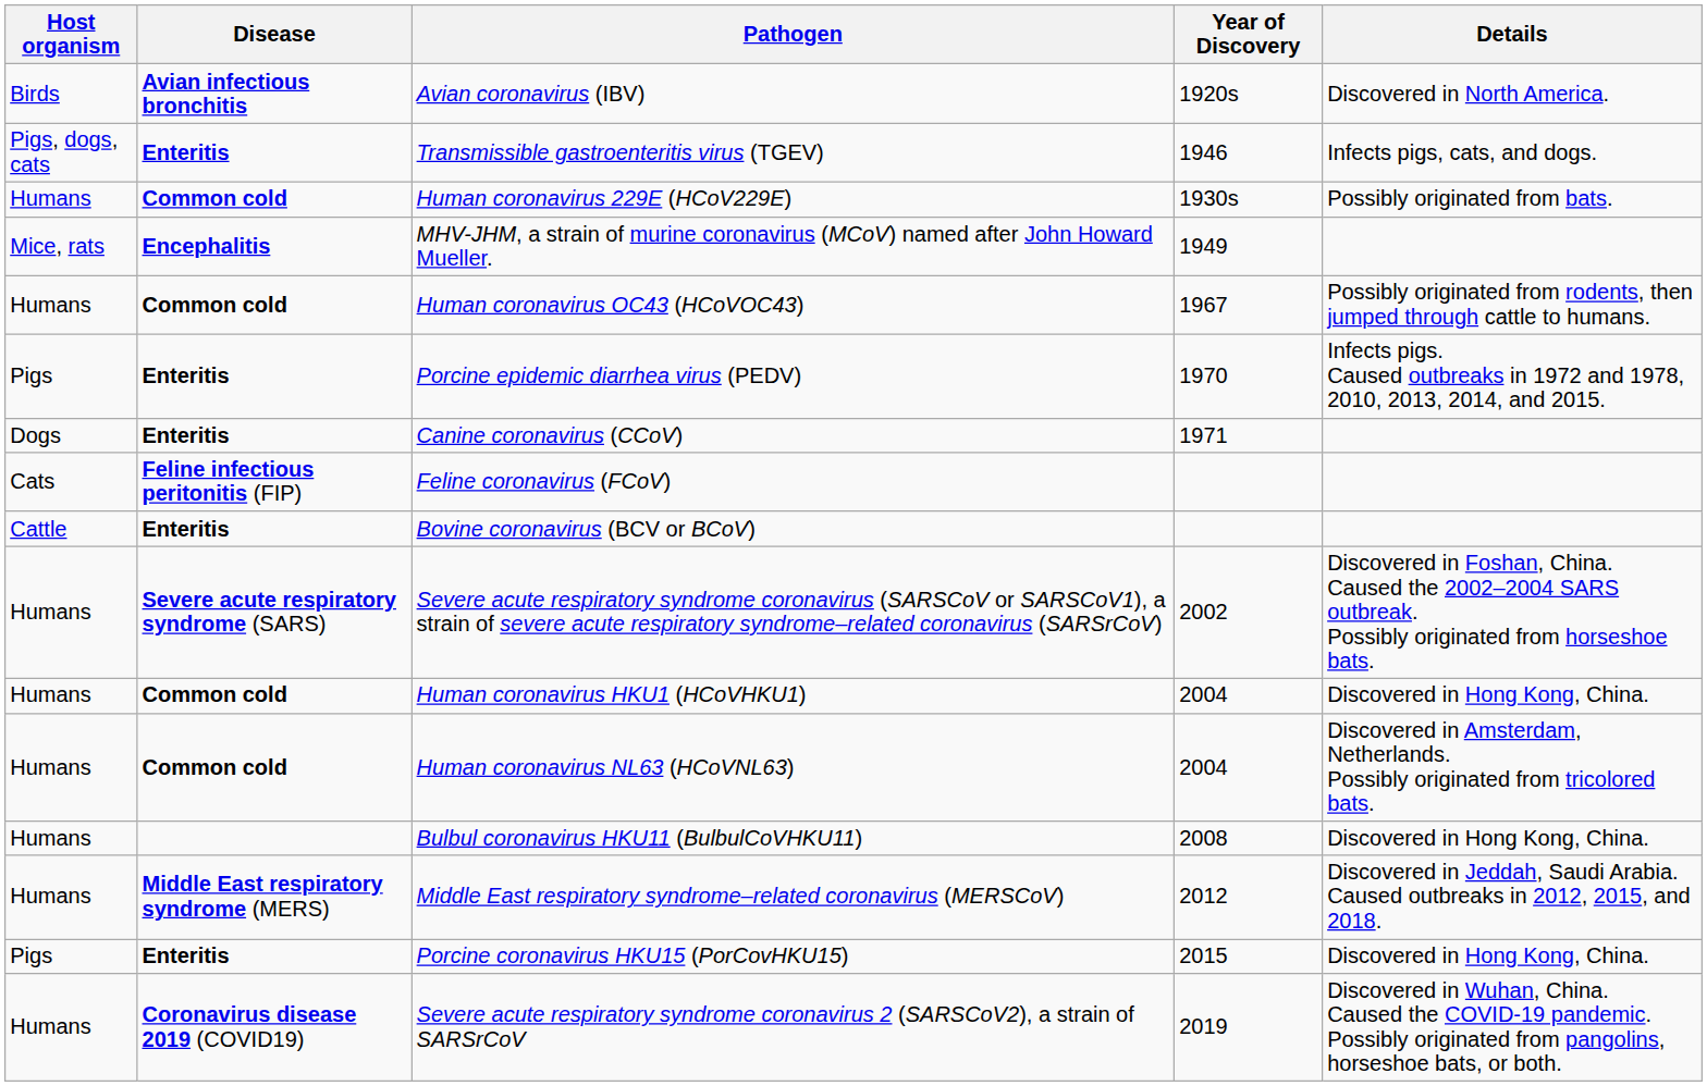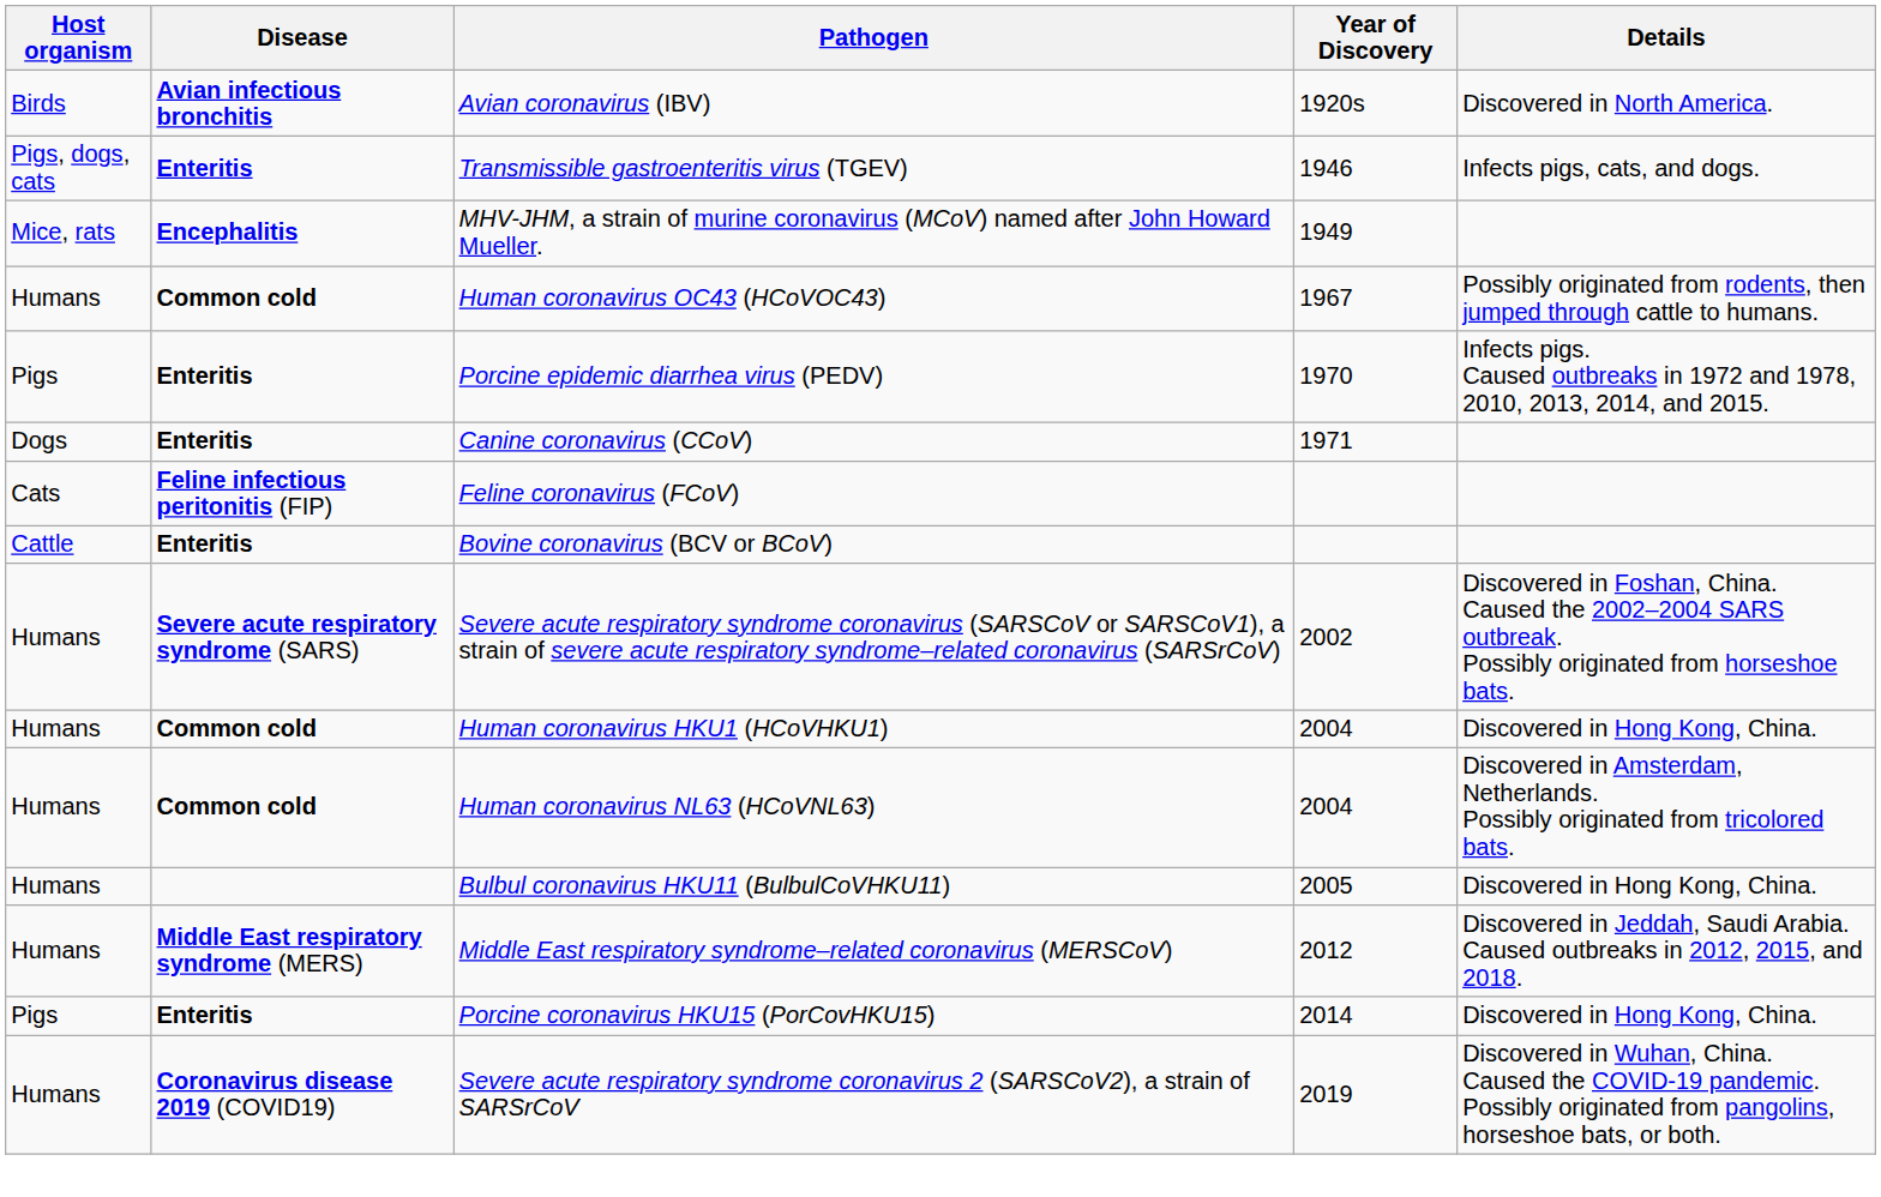- row: Humans | Common cold | Human coronavirus 229E (HCoV229E) | 1930s | Possibly originated from bats.
Bulbul coronavirus HKU11 (BulbulCoVHKU11) | Year of Discovery: 2008 -> 2005
Porcine coronavirus HKU15 (PorCovHKU15) | Year of Discovery: 2015 -> 2014
